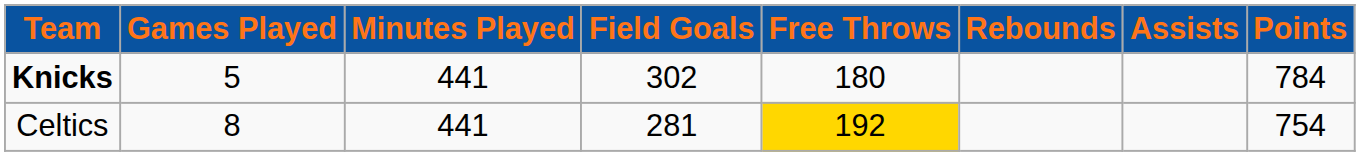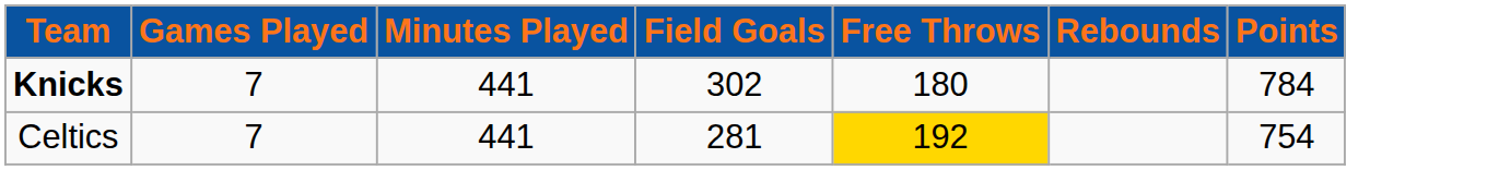- column: Assists
Knicks | Games Played: 5 -> 7
Celtics | Games Played: 8 -> 7
